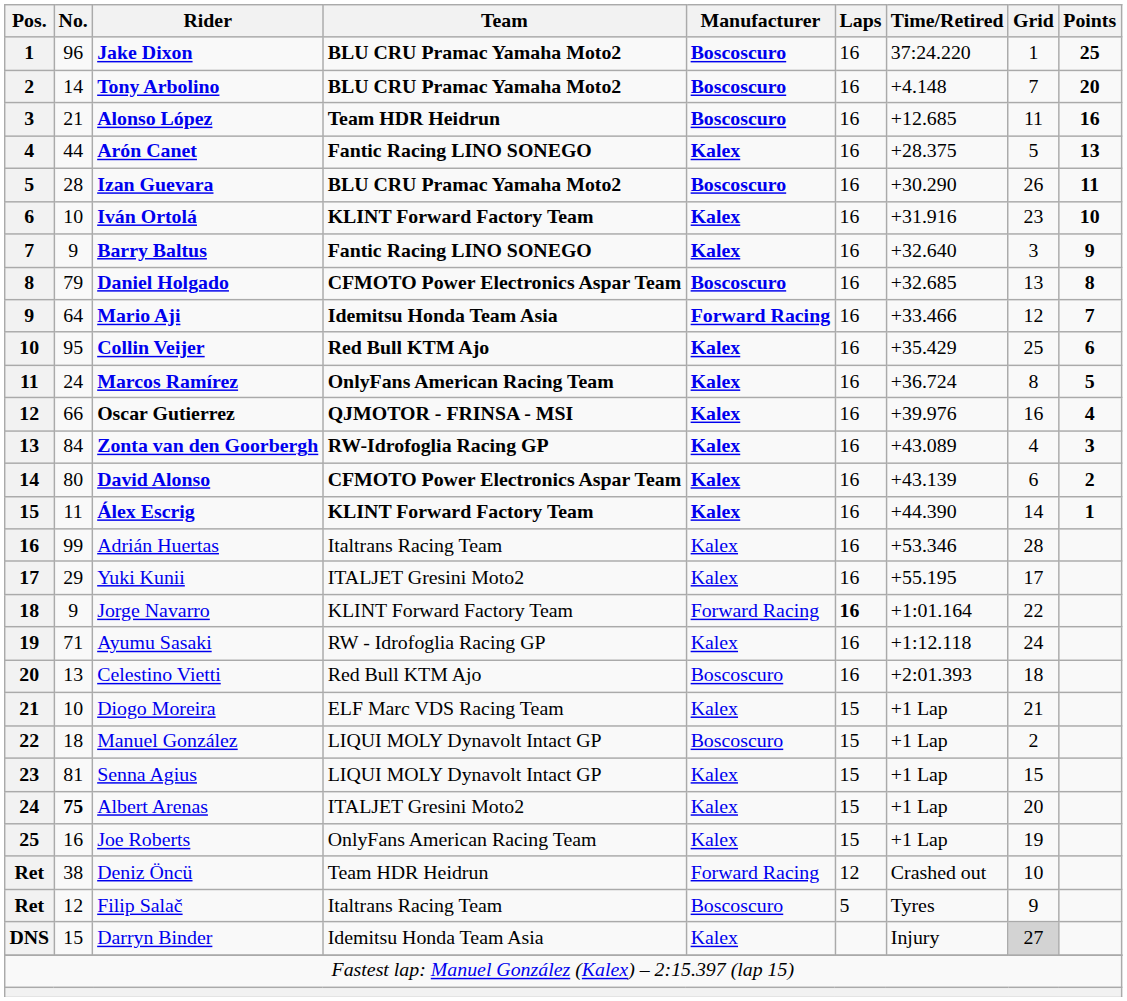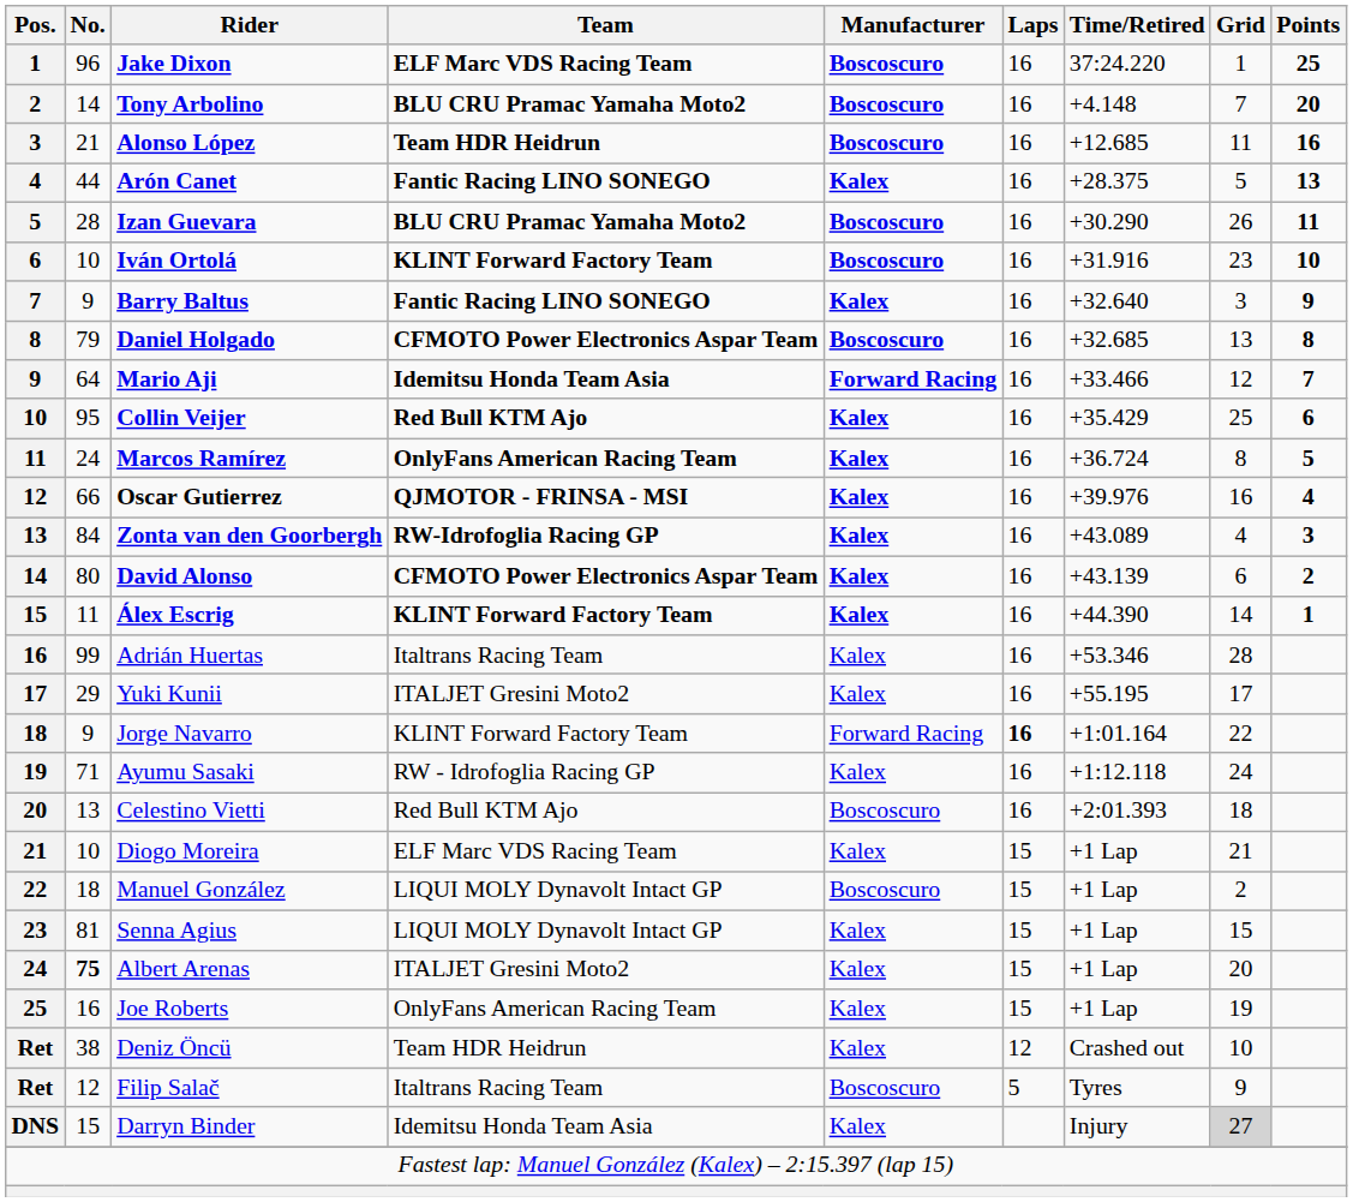Jake Dixon | Team: BLU CRU Pramac Yamaha Moto2 -> ELF Marc VDS Racing Team
Iván Ortolá | Manufacturer: Kalex -> Boscoscuro
Deniz Öncü | Manufacturer: Forward Racing -> Kalex
